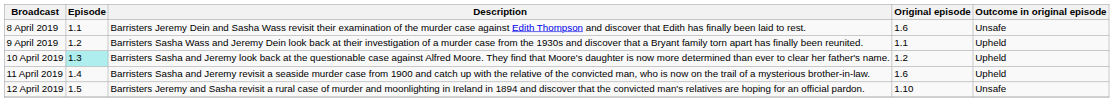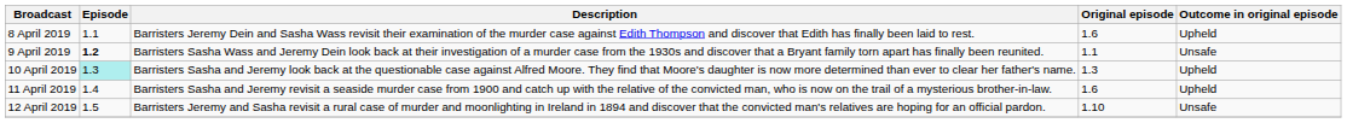8 April 2019 | Outcome in original episode: Unsafe -> Upheld
9 April 2019 | Episode: normal -> bold
9 April 2019 | Outcome in original episode: Upheld -> Unsafe
10 April 2019 | Original episode: 1.2 -> 1.3
